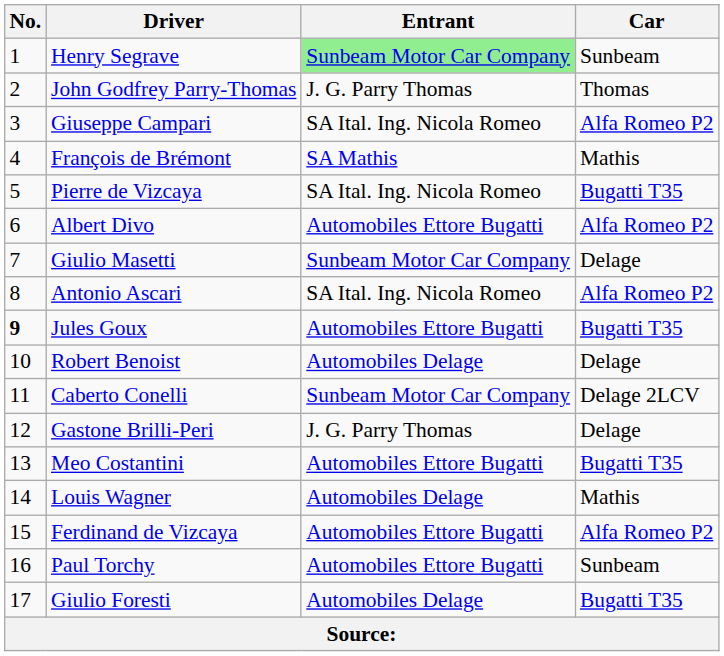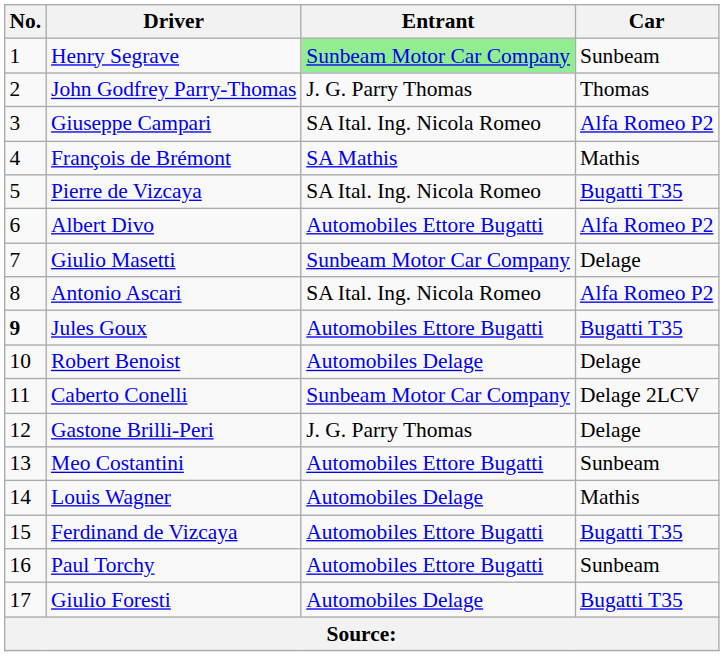Meo Costantini | Car: Bugatti T35 -> Sunbeam
Ferdinand de Vizcaya | Car: Alfa Romeo P2 -> Bugatti T35
